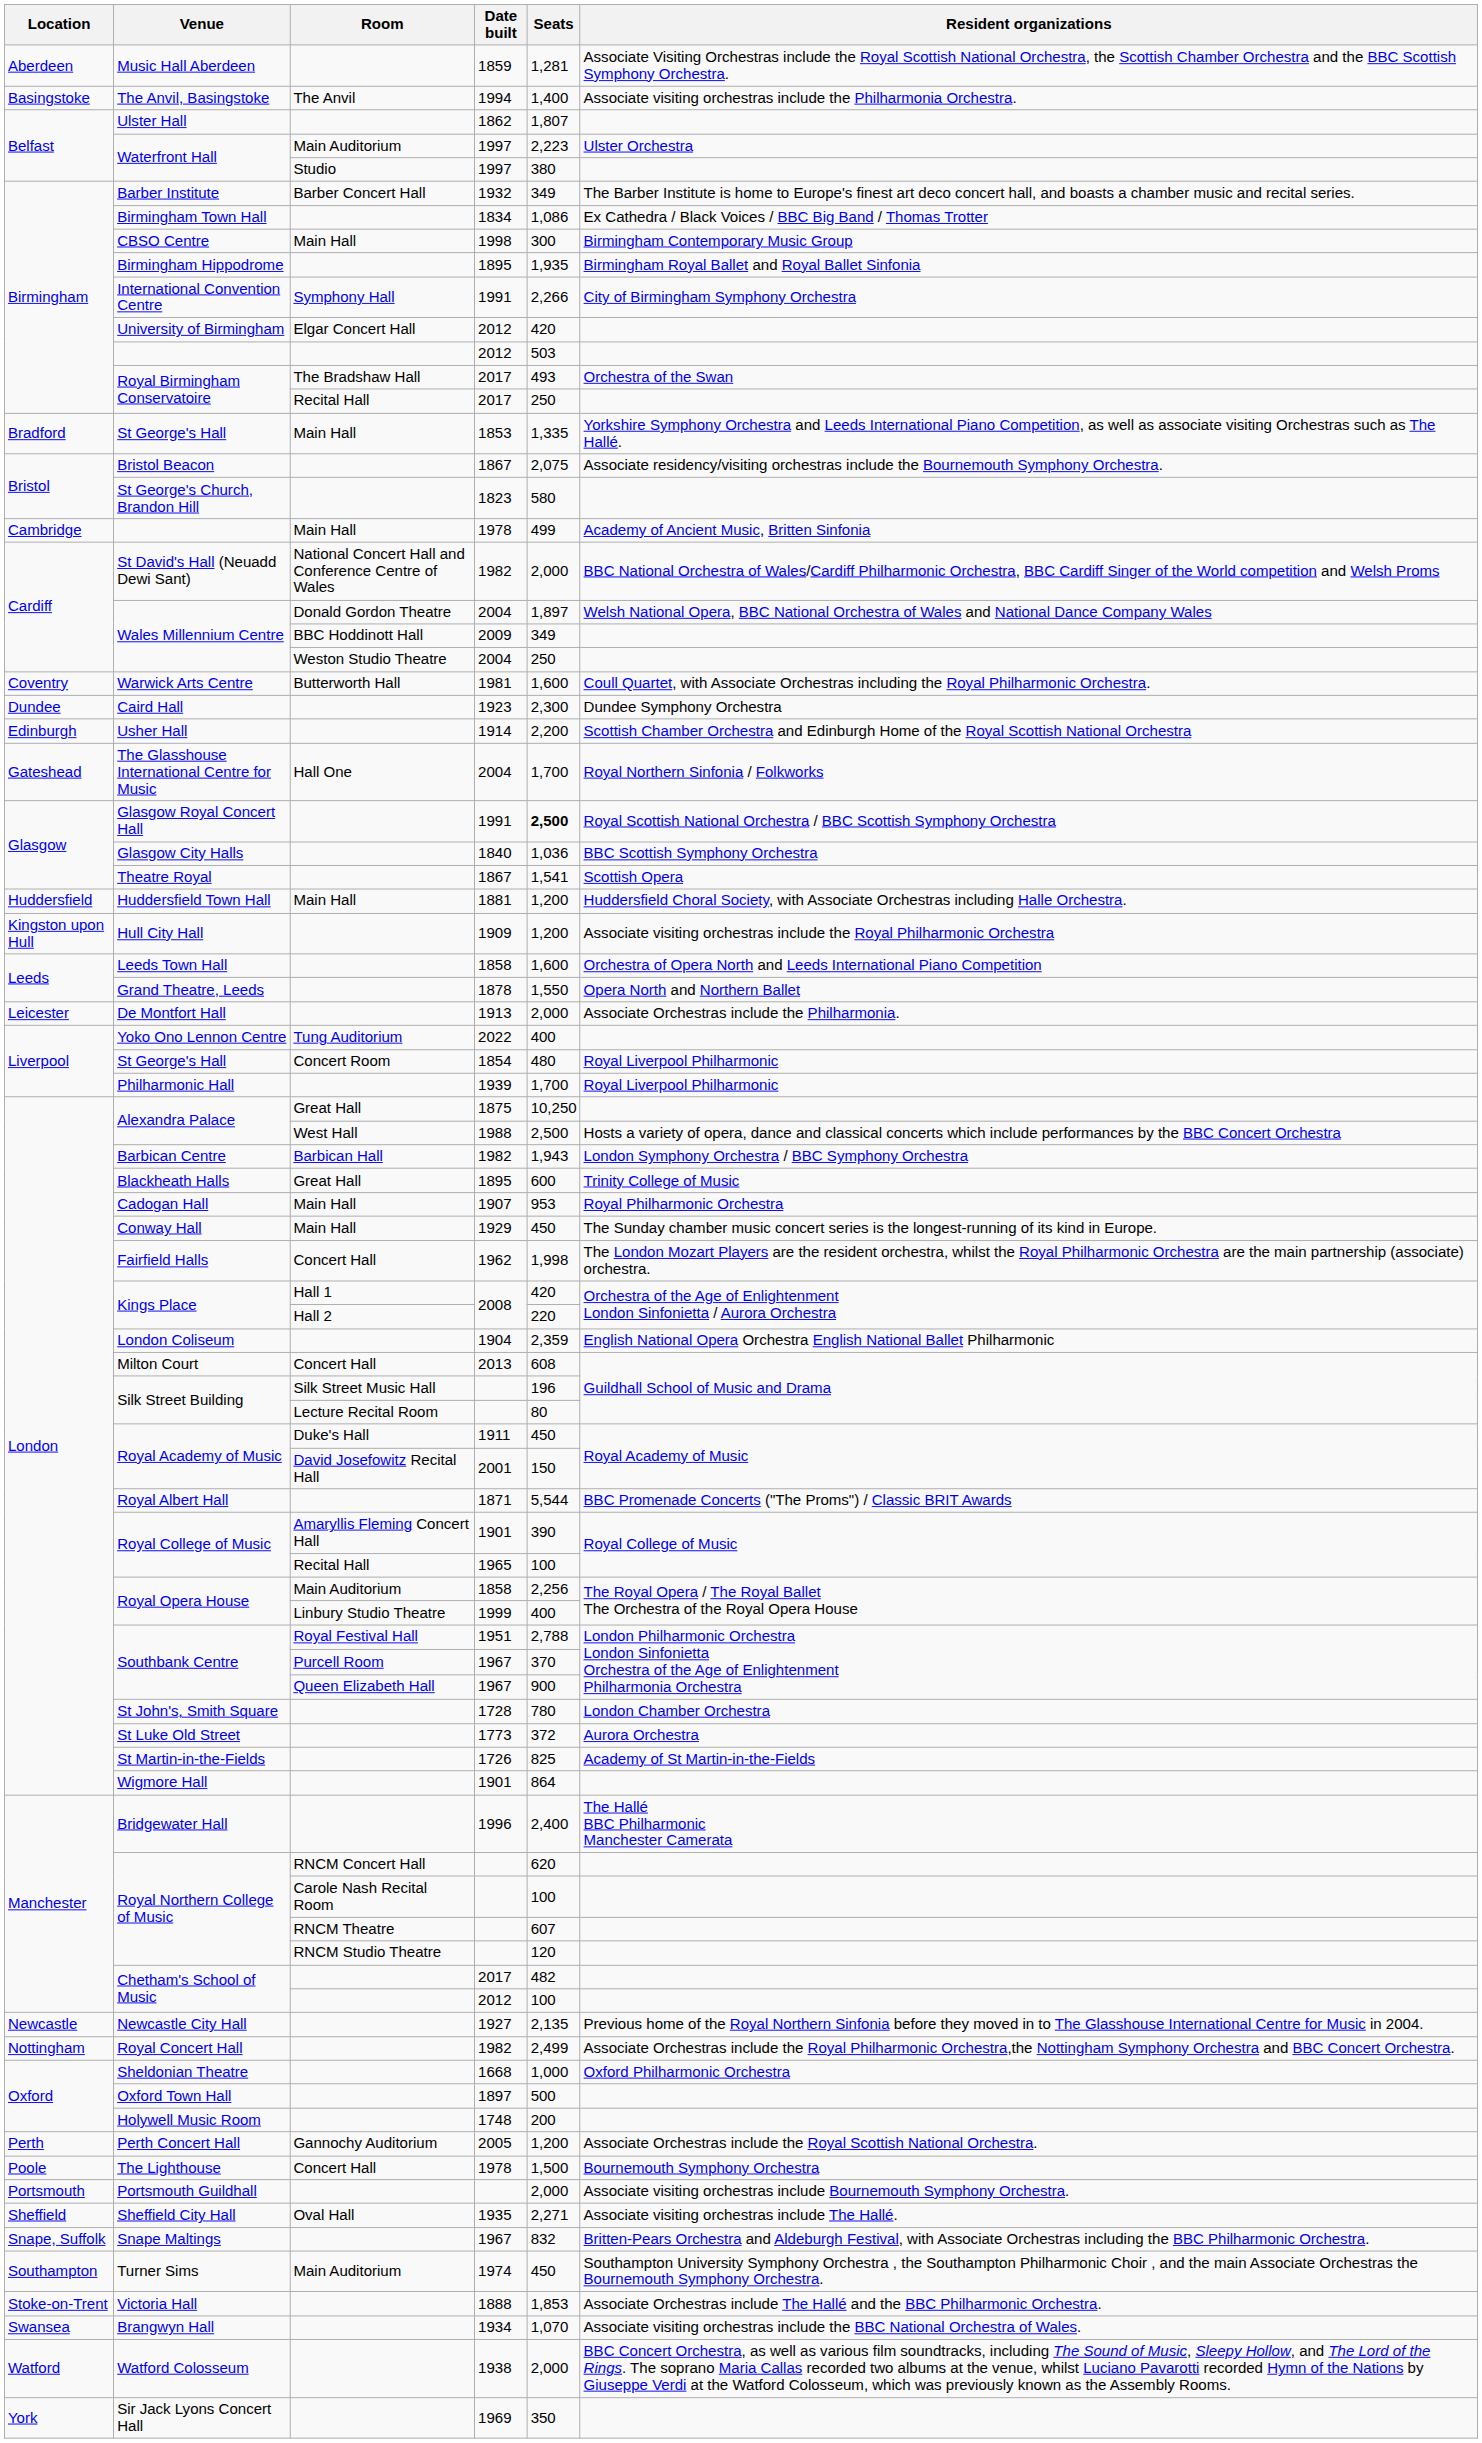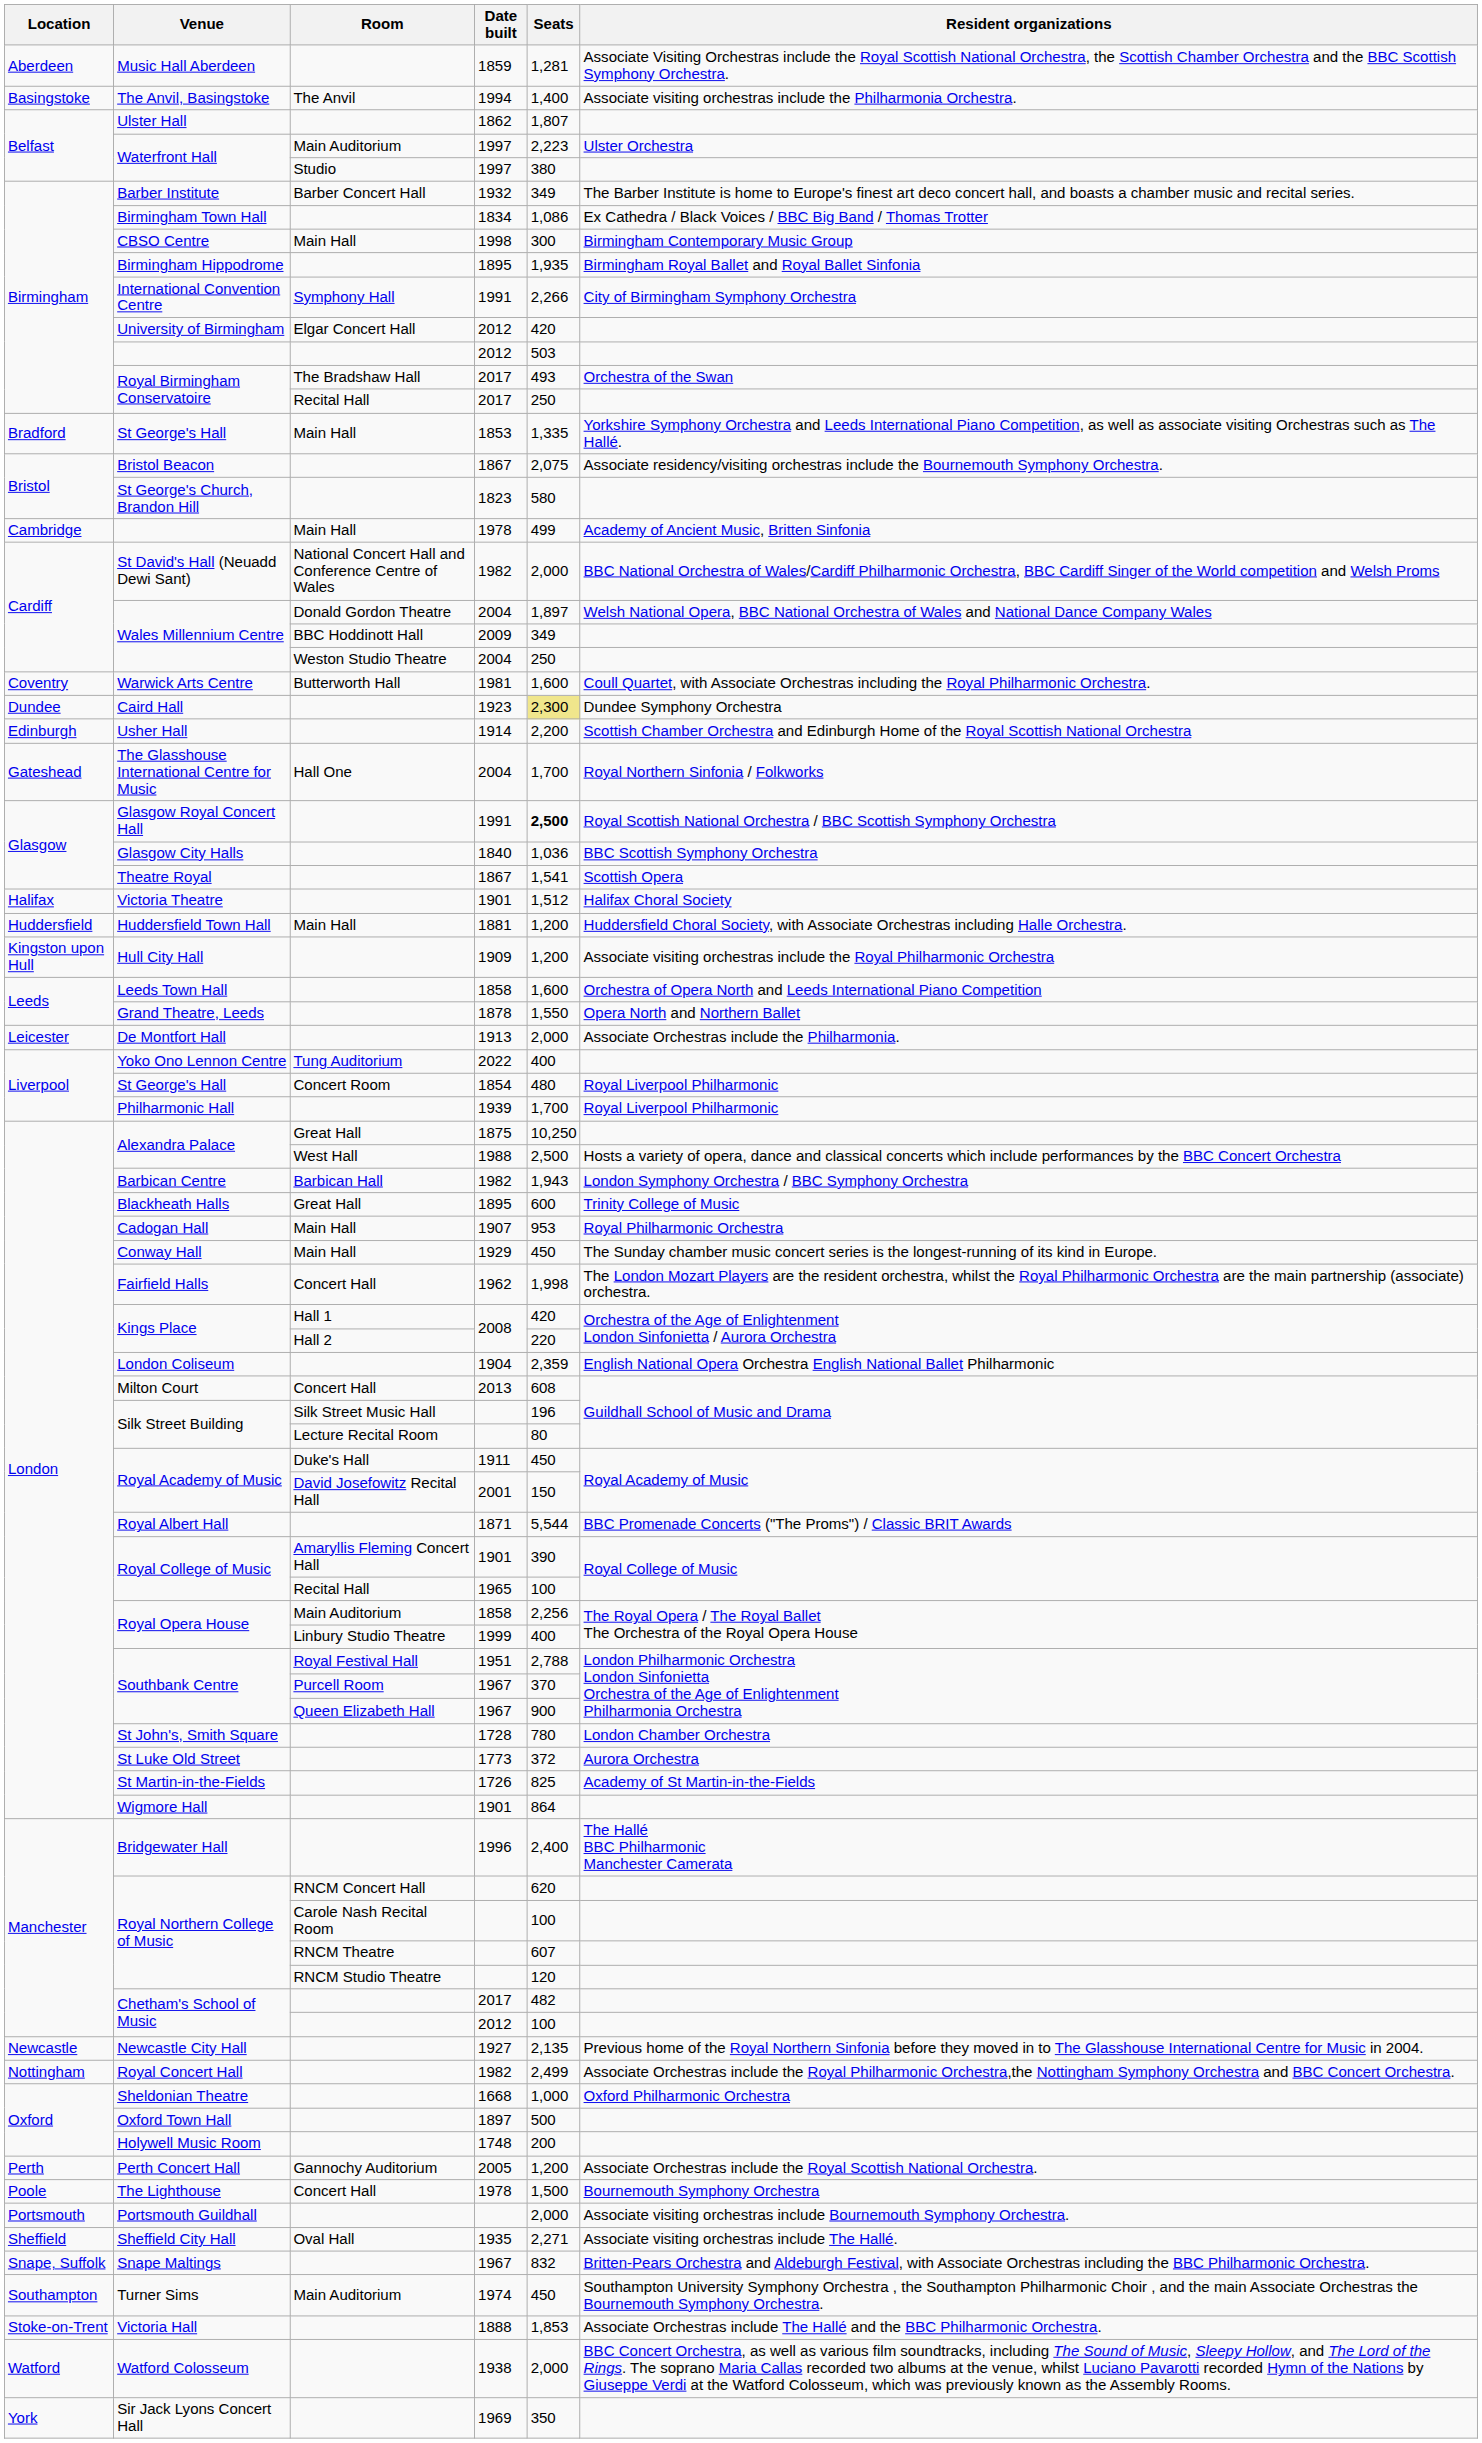Caird Hall | Seats: no background -> khaki background
+ row: Halifax | Victoria Theatre | 1901 | 1,512 | Halifax Choral Society
- row: Swansea | Brangwyn Hall | 1934 | 1,070 | Associate visiting orchestras include the BBC National Orchestra of Wales.
